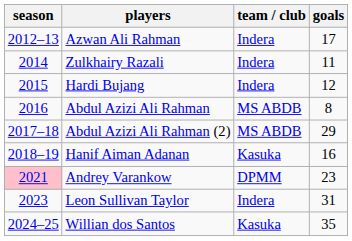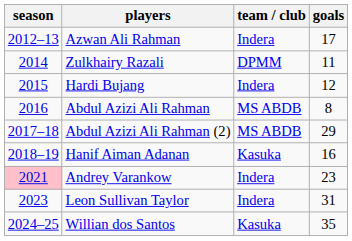Zulkhairy Razali | team / club: Indera -> DPMM
Andrey Varankow | team / club: DPMM -> Indera
